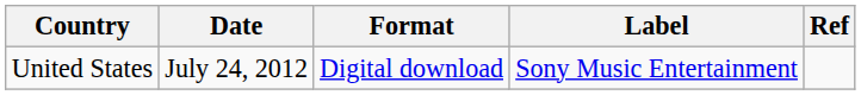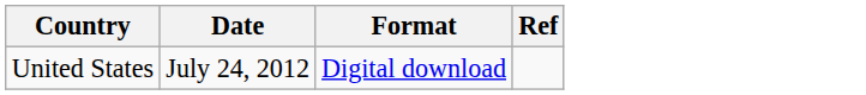- column: Label | Sony Music Entertainment
